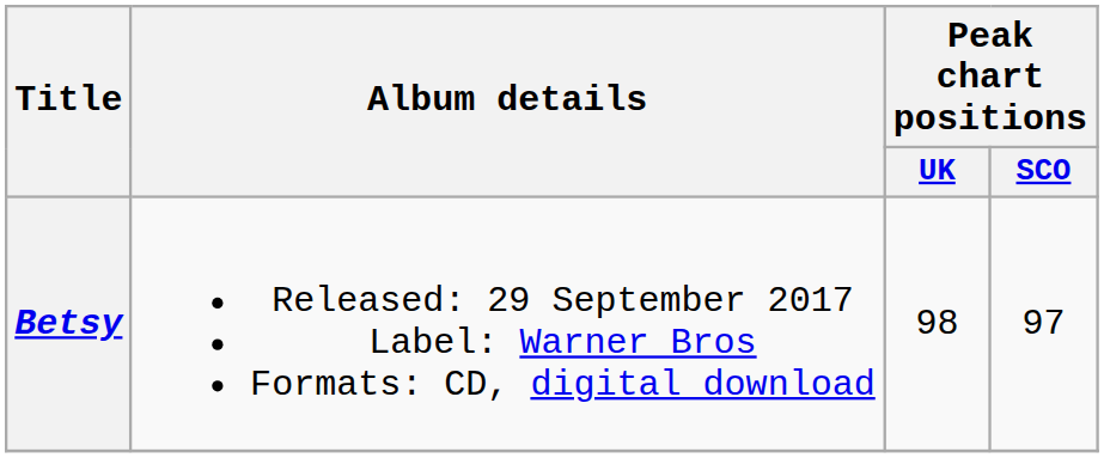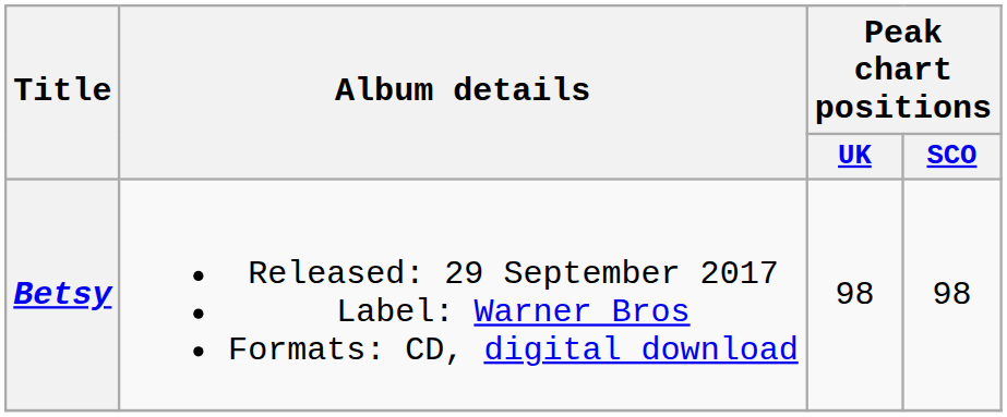Betsy | Peak chart positions / SCO: 97 -> 98
